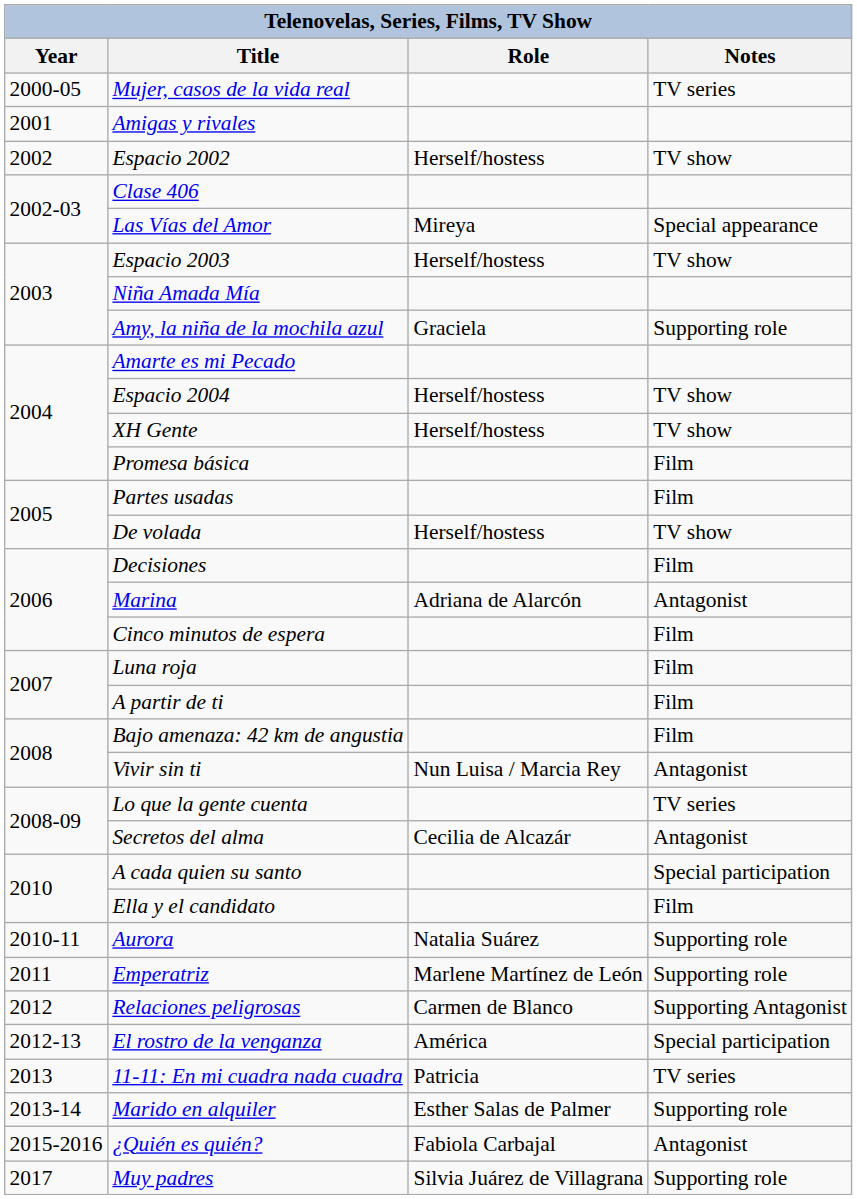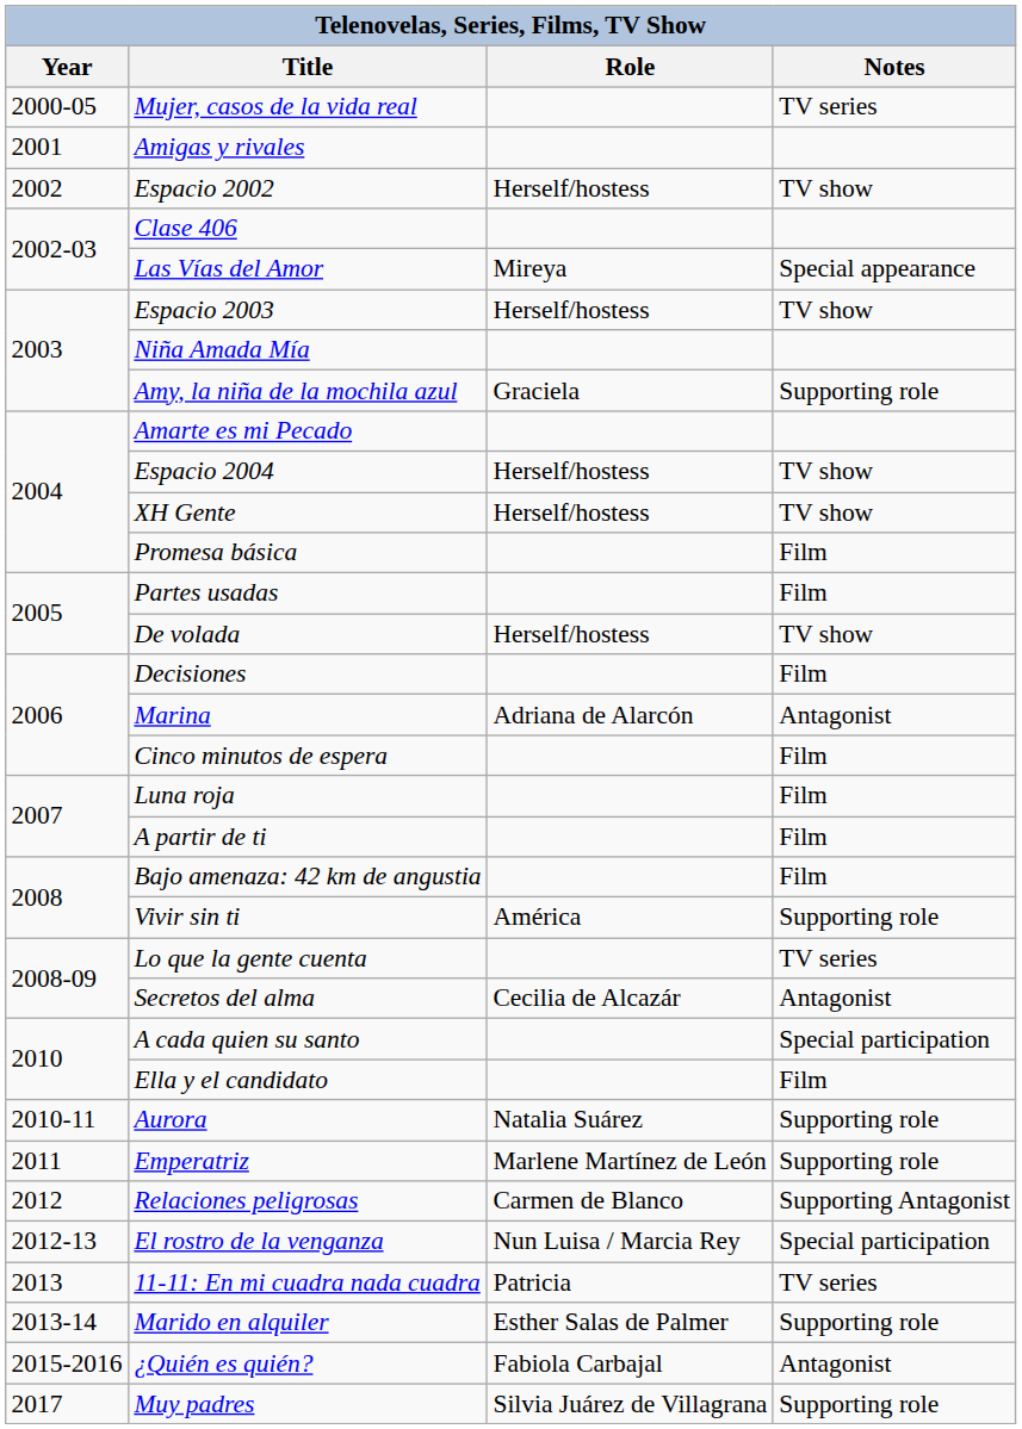Vivir sin ti | Role: Nun Luisa / Marcia Rey -> América
Vivir sin ti | Notes: Antagonist -> Supporting role
El rostro de la venganza | Role: América -> Nun Luisa / Marcia Rey
